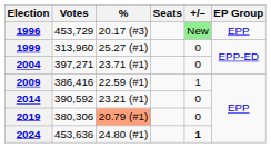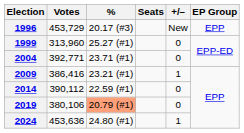1996 | +/–: lightgreen background -> no background
2004 | Votes: 397,271 -> 392,771
2009 | %: 22.59 (#1) -> 23.21 (#1)
2014 | Votes: 390,592 -> 390,112
2014 | %: 23.21 (#1) -> 22.59 (#1)
2019 | Votes: 380,306 -> 380,106
2024 | +/–: bold -> normal
